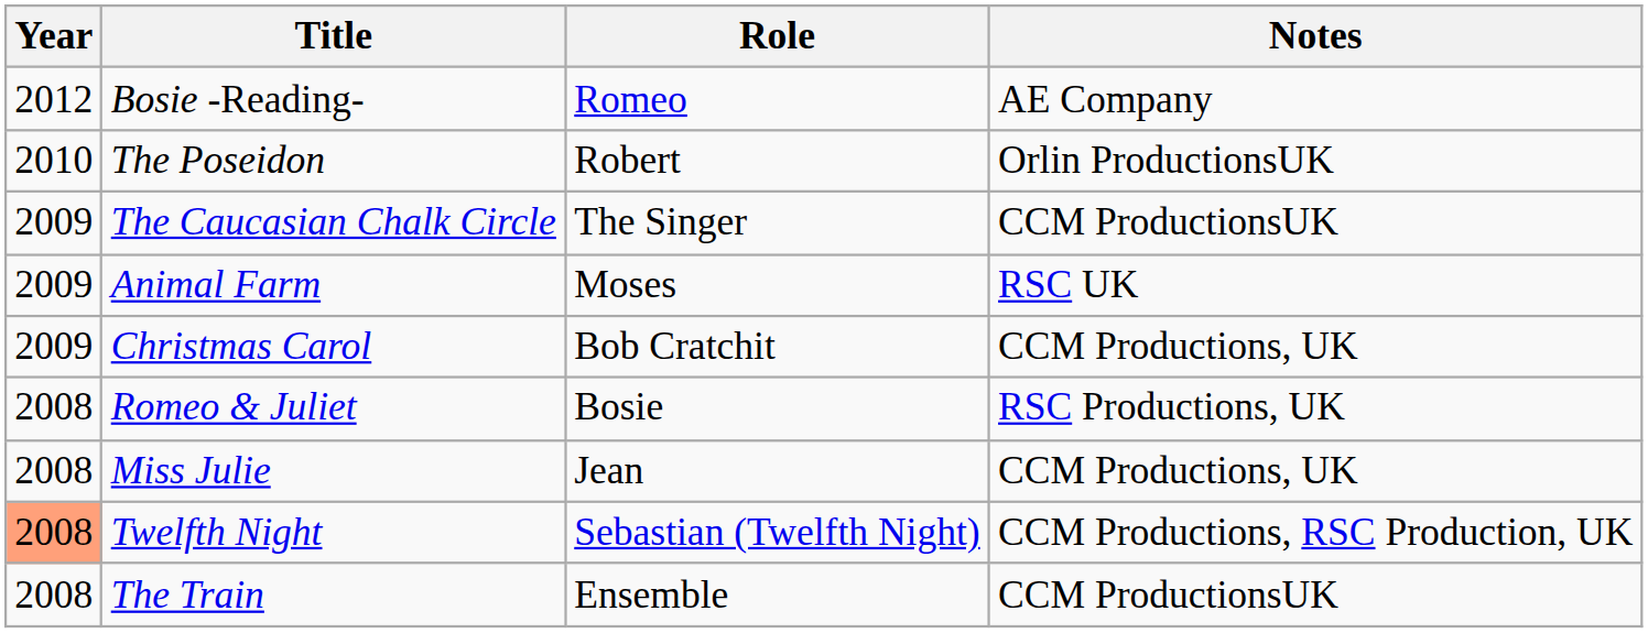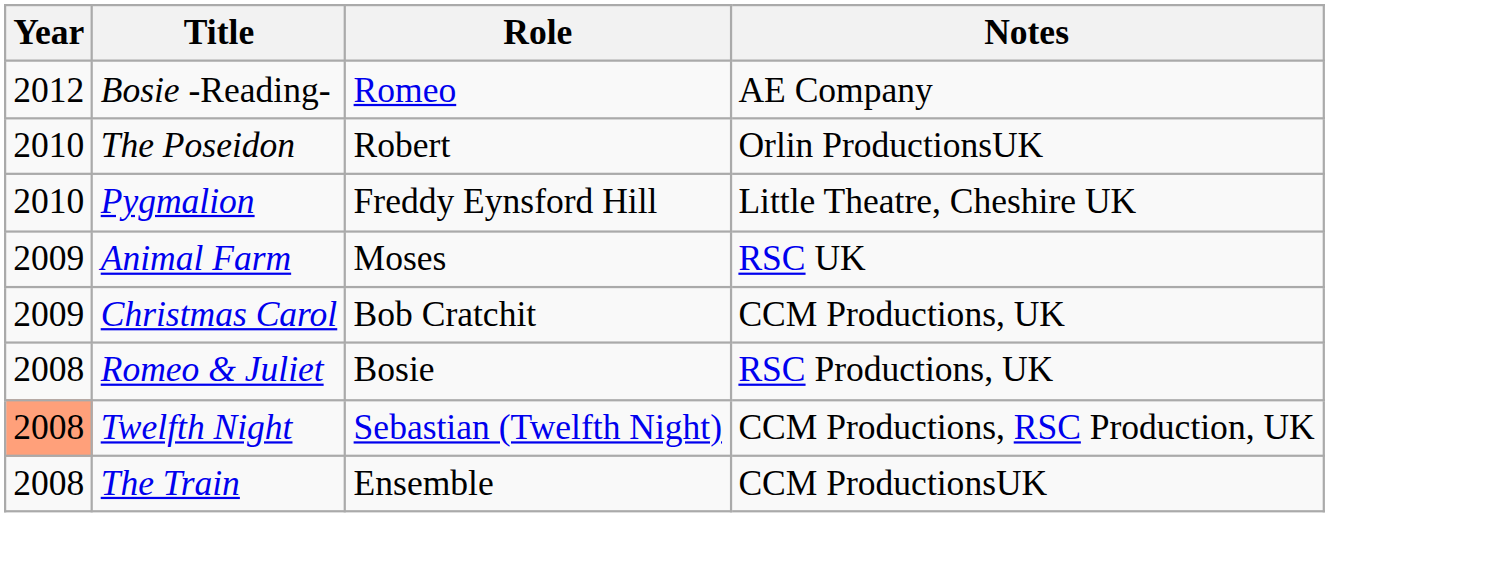+ row: 2010 | Pygmalion | Freddy Eynsford Hill | Little Theatre, Cheshire UK
- row: 2009 | The Caucasian Chalk Circle | The Singer | CCM ProductionsUK
- row: 2008 | Miss Julie | Jean | CCM Productions, UK
